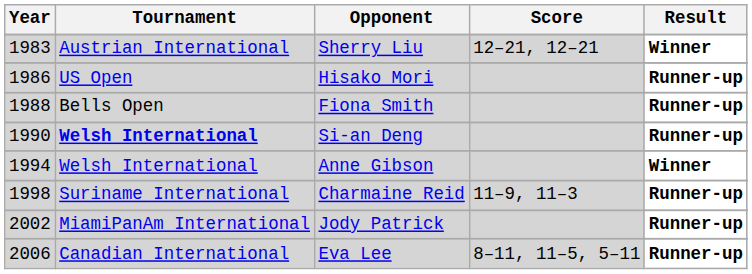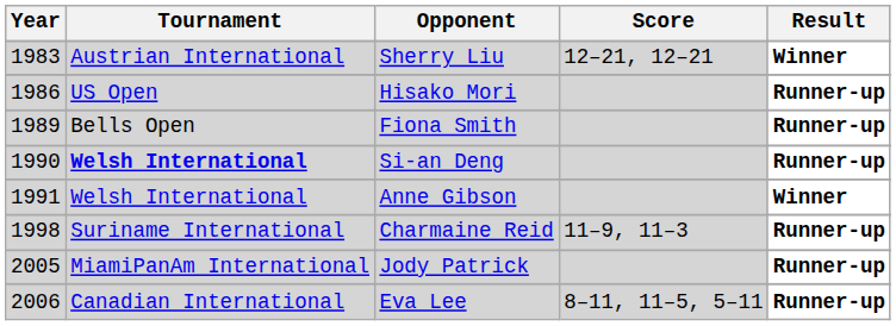Fiona Smith | Year: 1988 -> 1989
Anne Gibson | Year: 1994 -> 1991
Jody Patrick | Year: 2002 -> 2005
